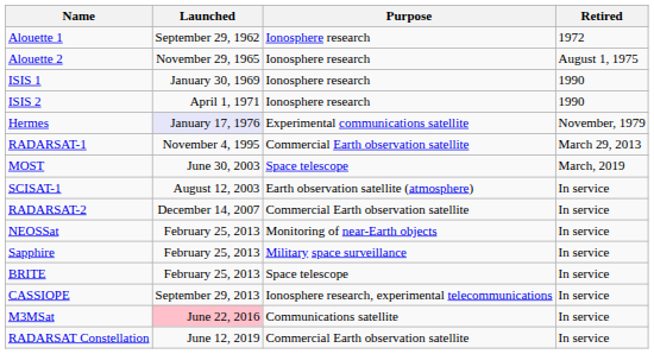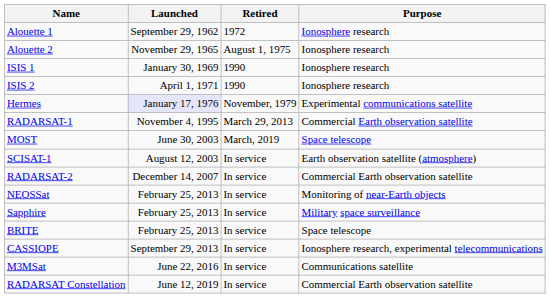columns swapped: Retired <-> Purpose
M3MSat | Launched: pink background -> no background
